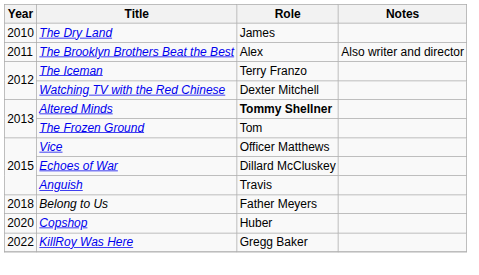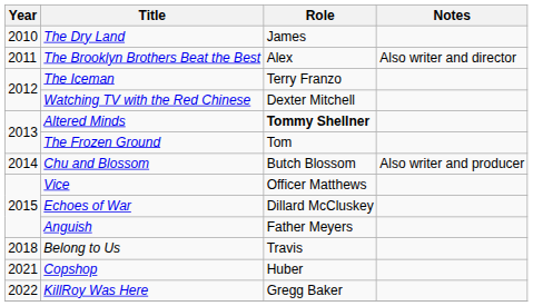+ row: 2014 | Chu and Blossom | Butch Blossom | Also writer and producer
Anguish | Role: Travis -> Father Meyers
Belong to Us | Role: Father Meyers -> Travis
Copshop | Year: 2020 -> 2021
